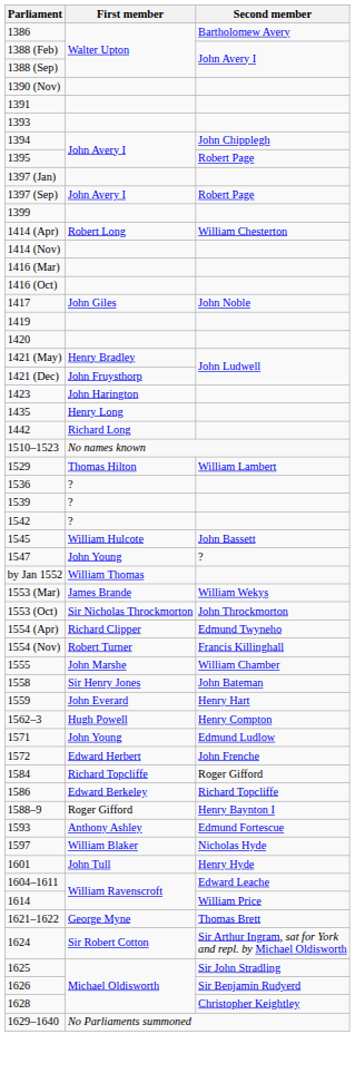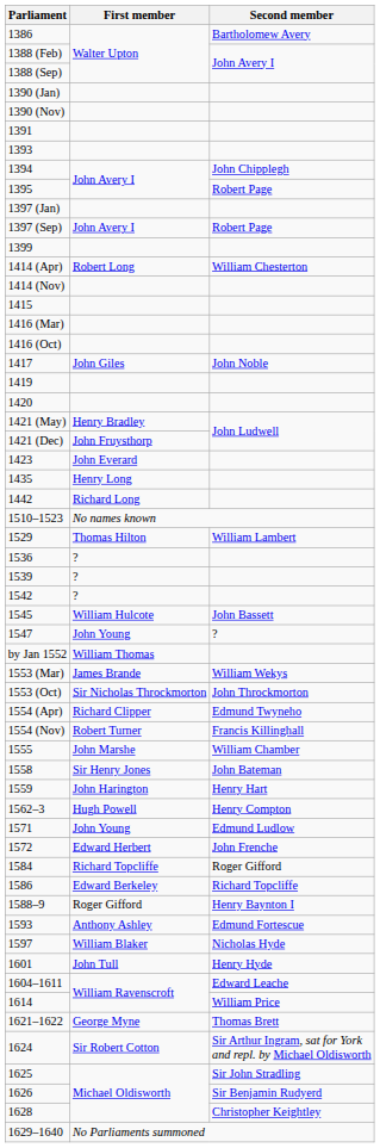+ row: 1390 (Jan)
+ row: 1415
1423 | First member: John Harington -> John Everard
1559 | First member: John Everard -> John Harington
